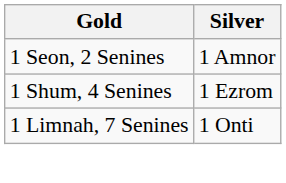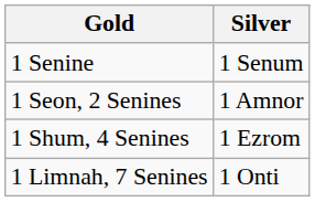+ row: 1 Senine | 1 Senum
